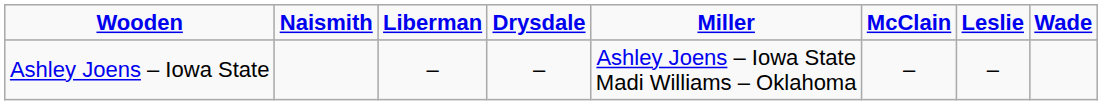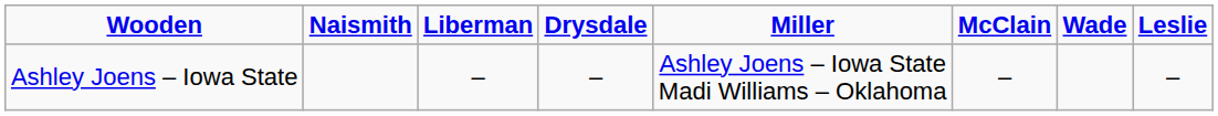columns swapped: Leslie <-> Wade
